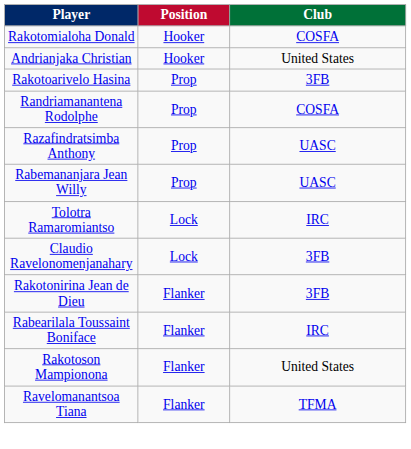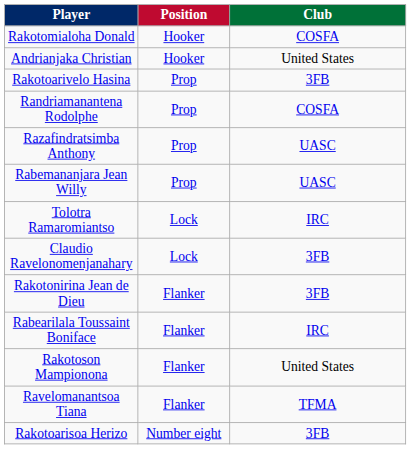+ row: Rakotoarisoa Herizo | Number eight | 3FB
